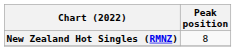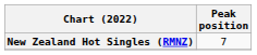New Zealand Hot Singles (RMNZ) | Peak position: 8 -> 7
